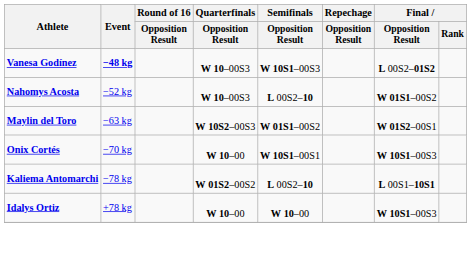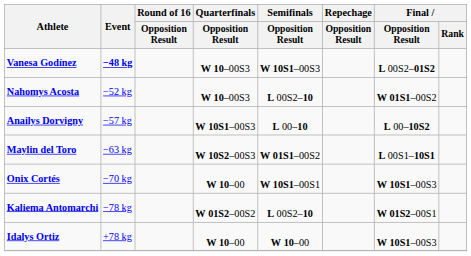+ row: Anailys Dorvigny | −57 kg | W 10S1–00S3 | L 00–10 | L 00–10S2
Maylin del Toro | Final / Opposition Result: W 01S2–00S1 -> L 00S1–10S1
Kaliema Antomarchi | Final / Opposition Result: L 00S1–10S1 -> W 01S2–00S1
